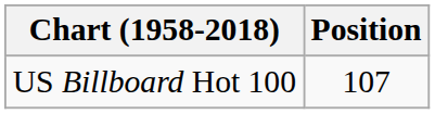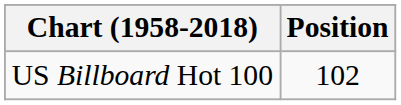US Billboard Hot 100 | Position: 107 -> 102
